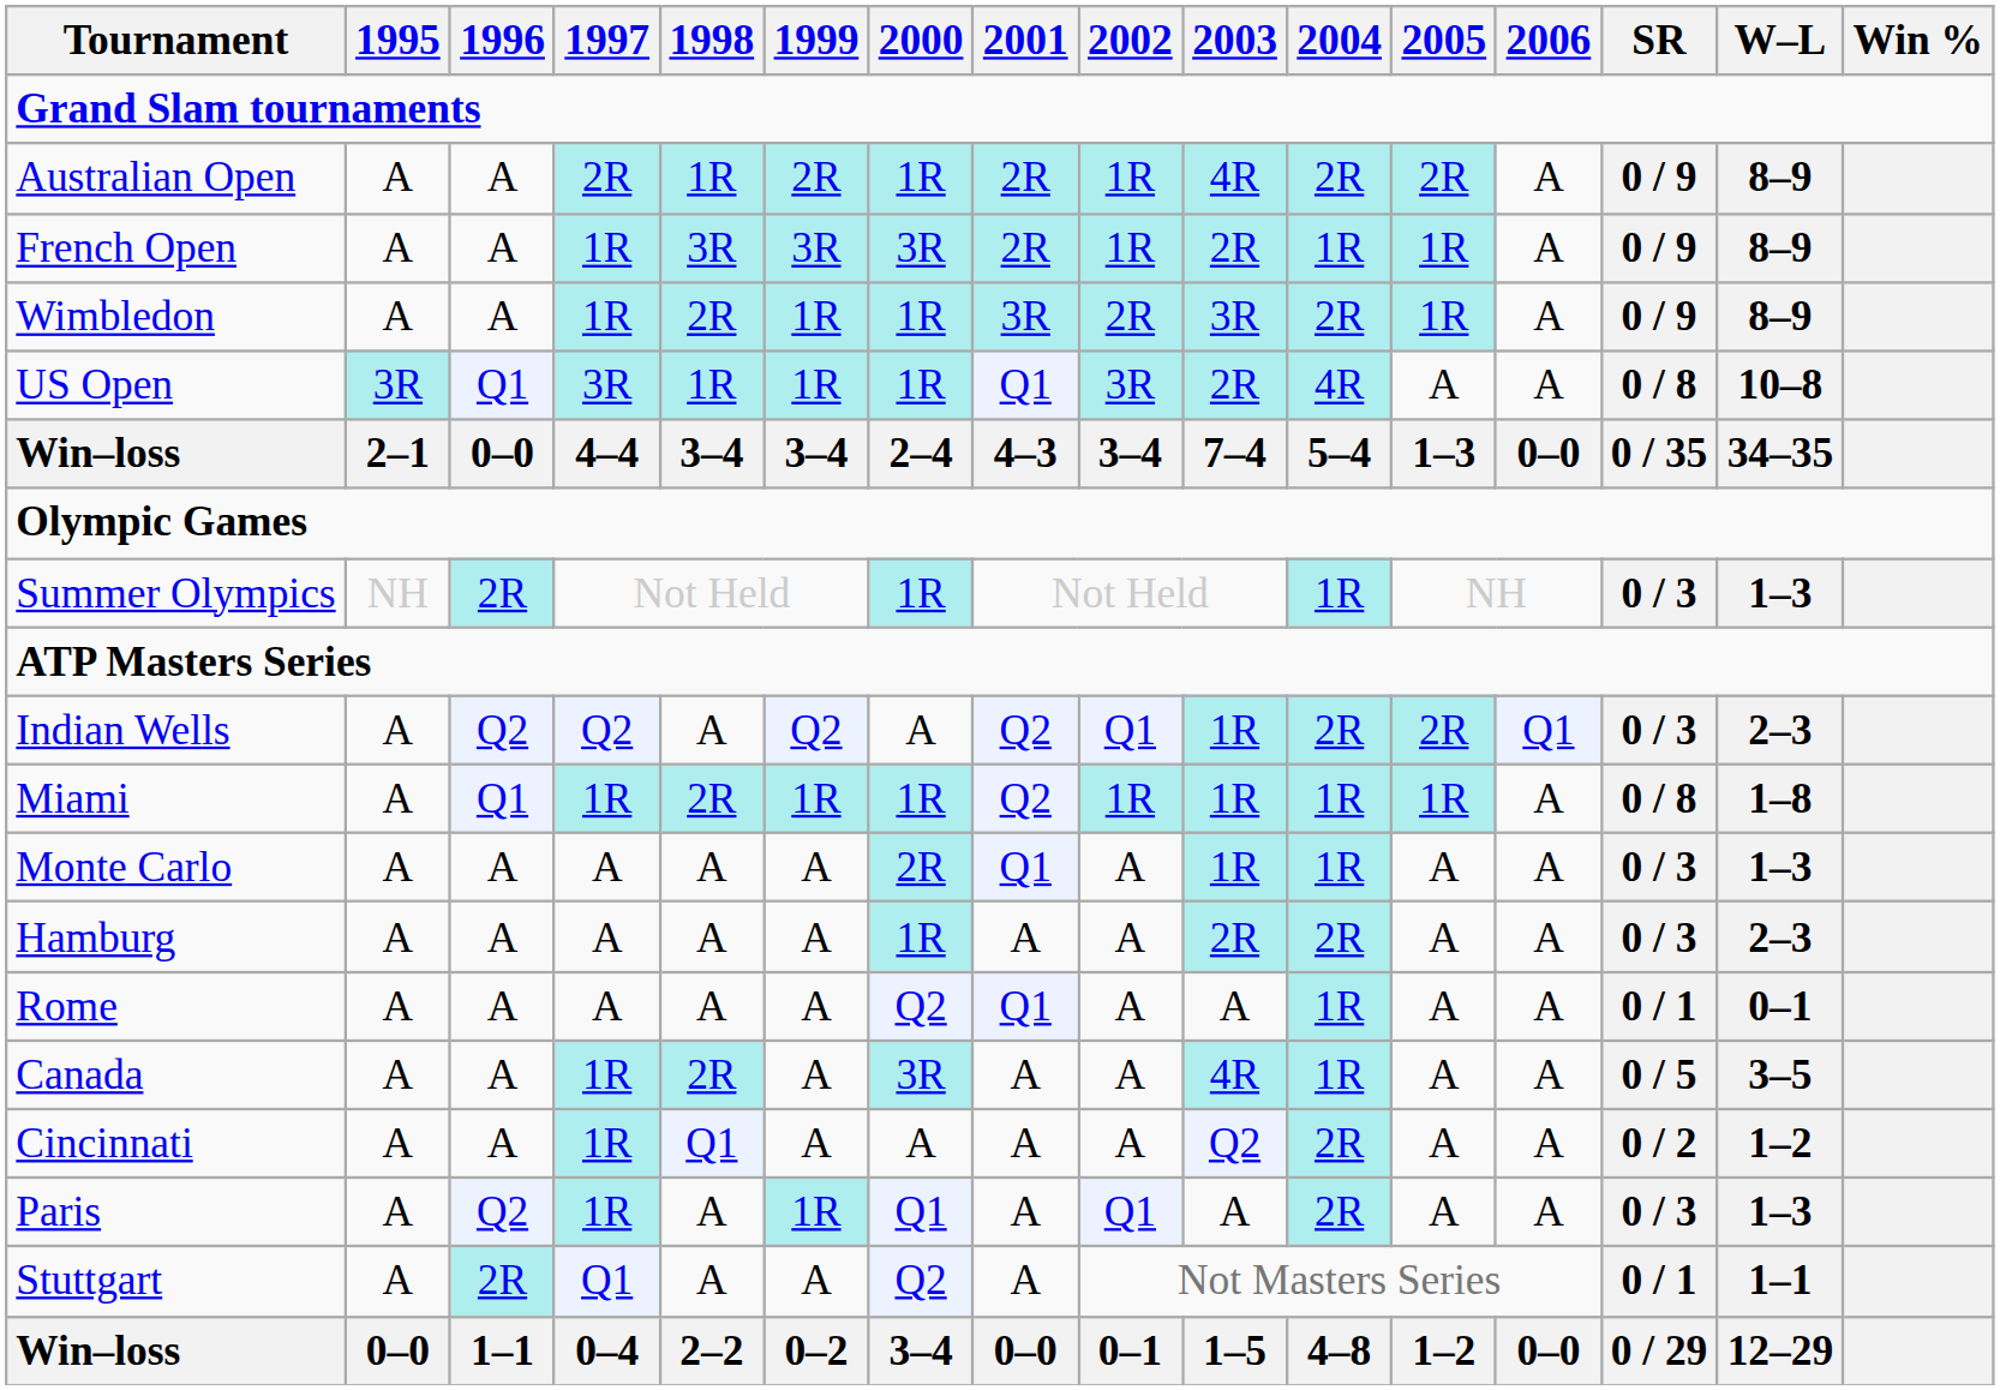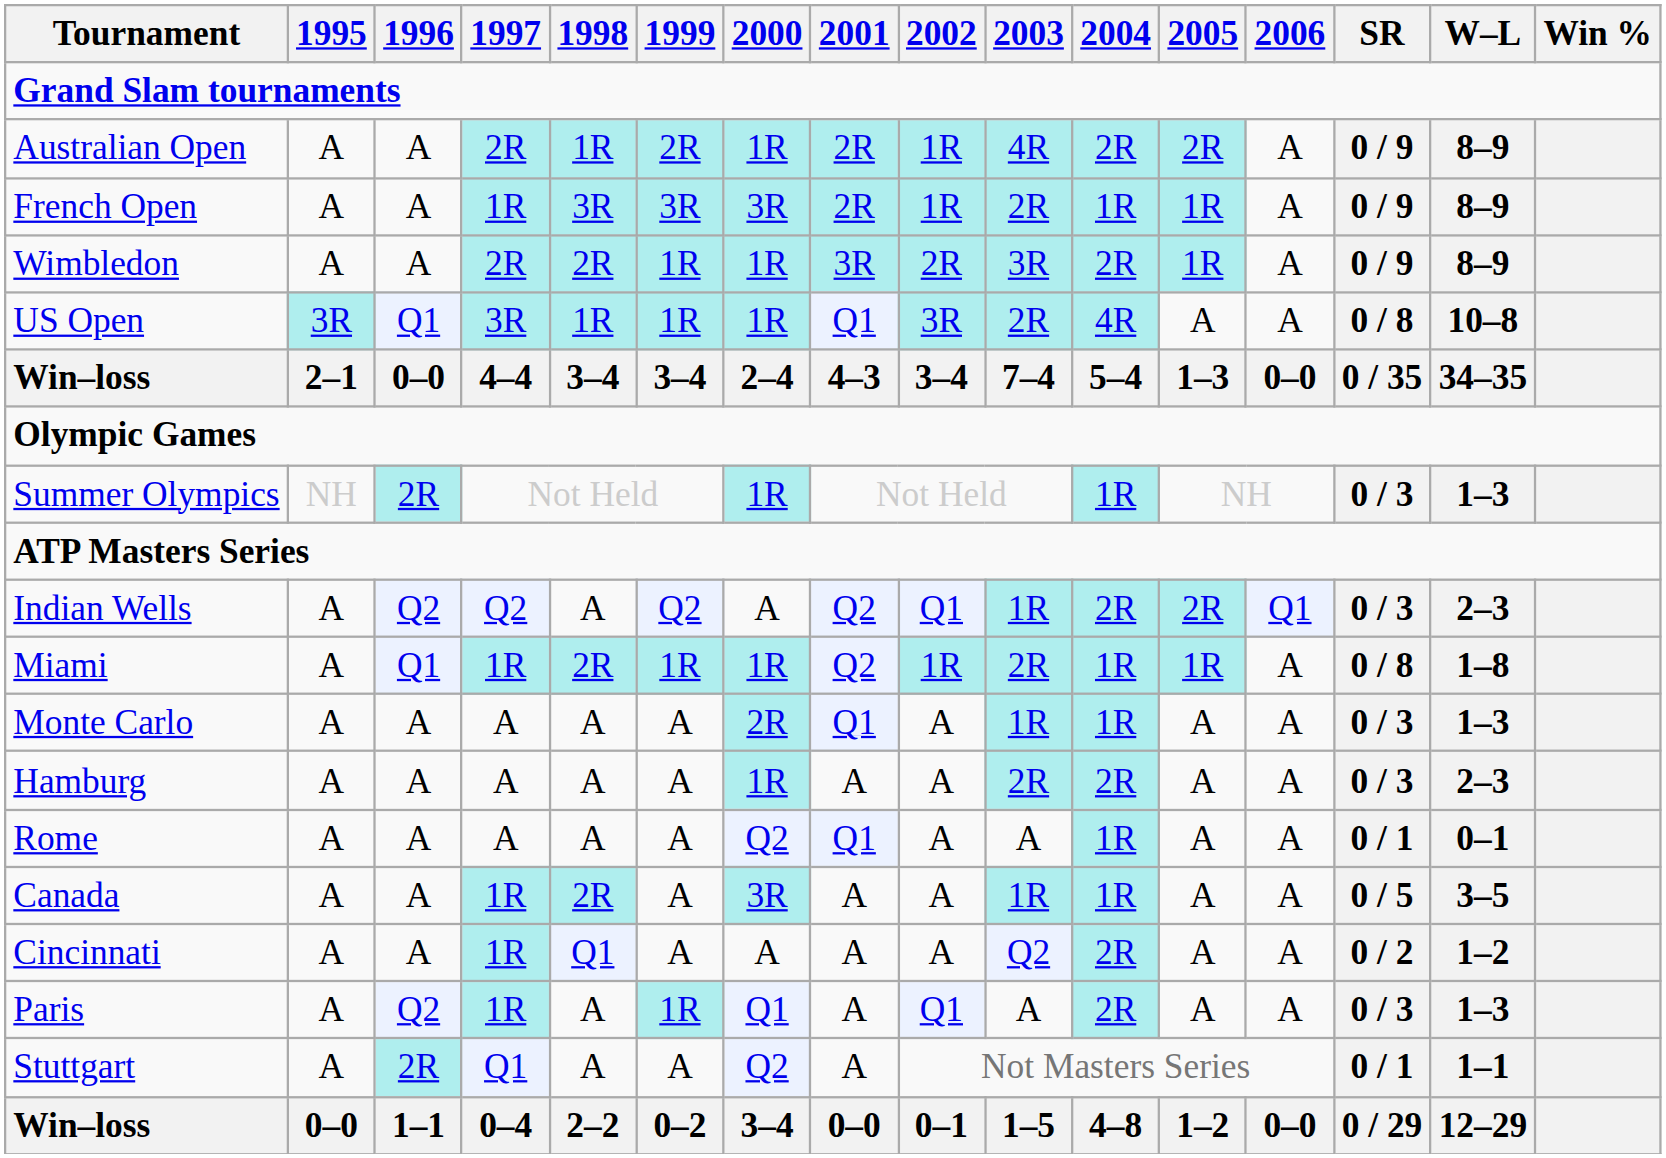Wimbledon | 1997: 1R -> 2R
Miami | 2003: 1R -> 2R
Canada | 2003: 4R -> 1R
